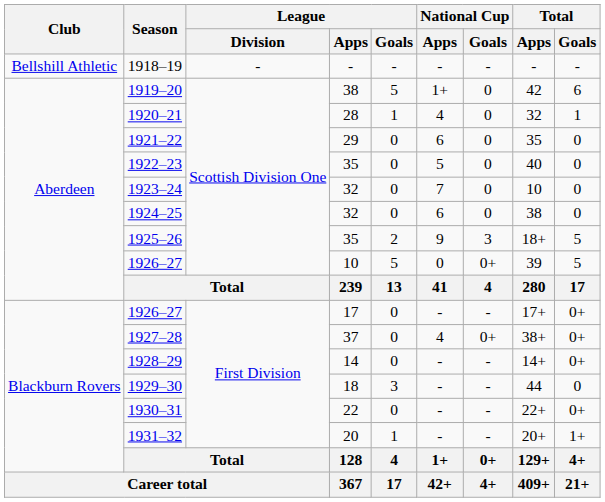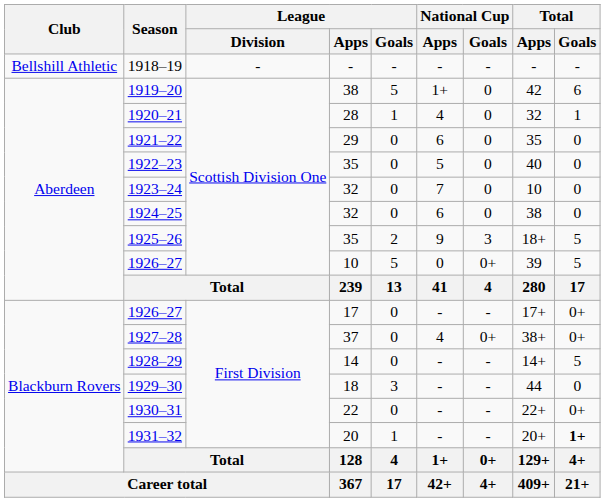1928–29 | Total / Goals: 0+ -> 5
1931–32 | Total / Goals: normal -> bold
